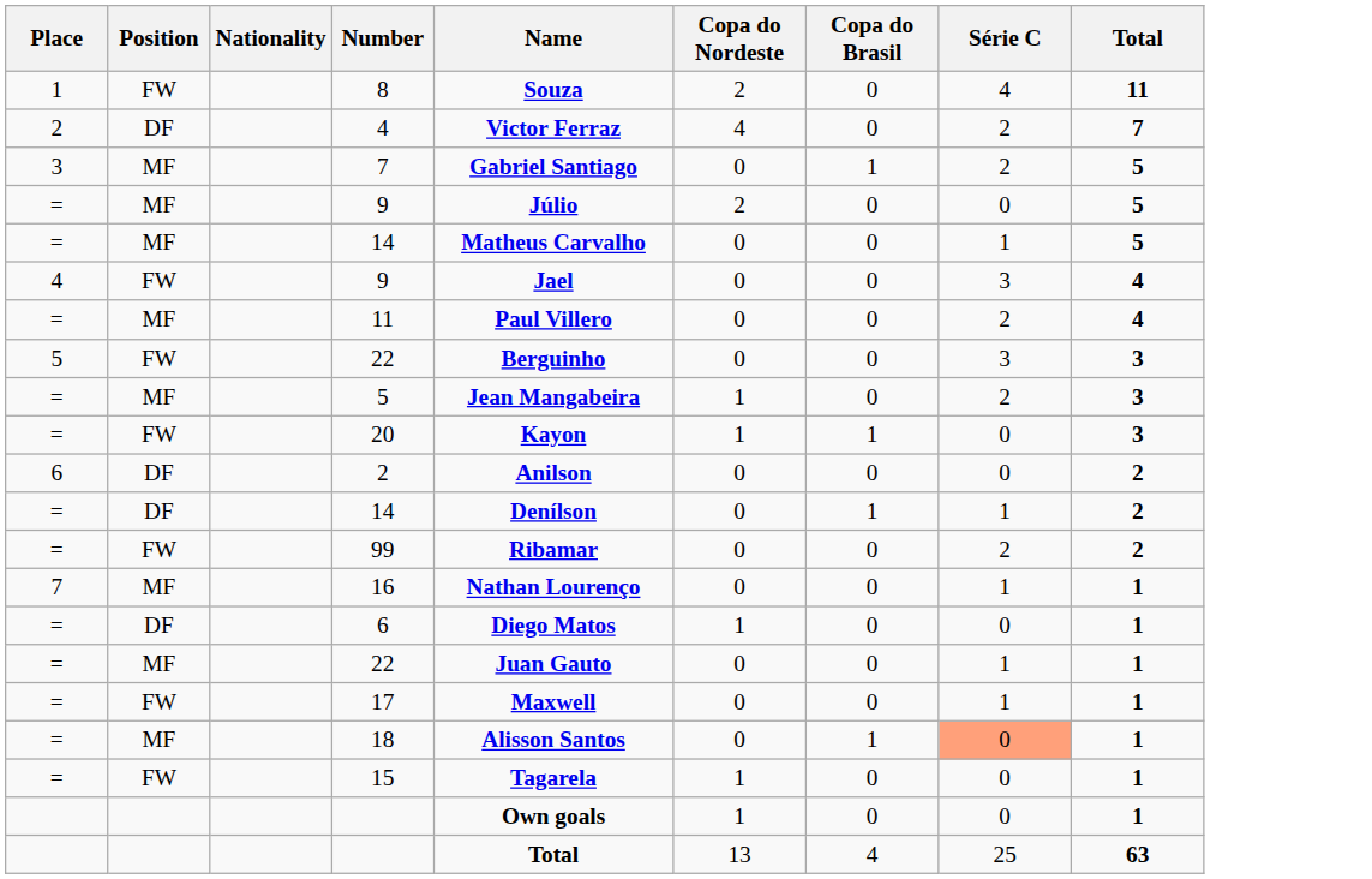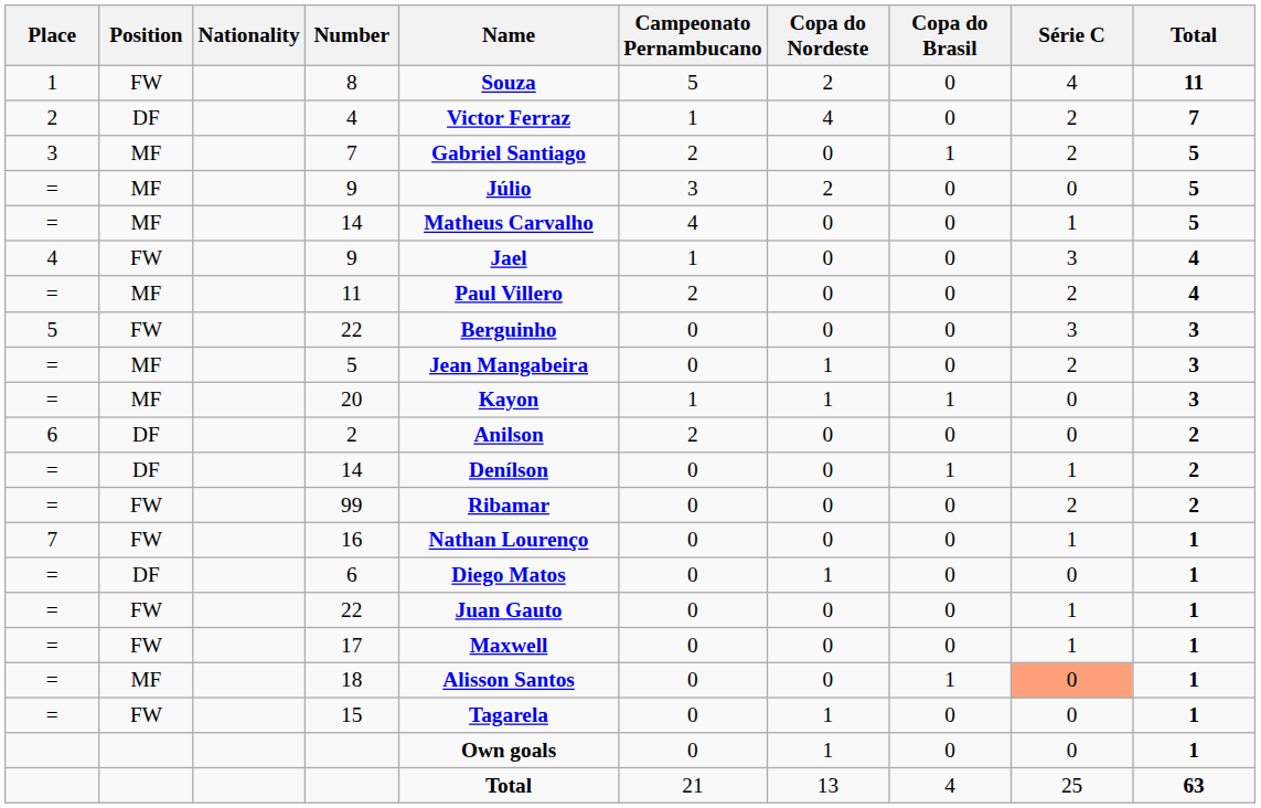+ column: Campeonato Pernambucano | 5 | 1 | 2 | 3 | 4 | 1 | 2 | 0 | 0 | 1 | 2 | 0 | 0 | 0 | 0 | 0 | 0 | 0 | 0 | 0 | 21
20 | Position: FW -> MF
16 | Position: MF -> FW
= / 22 | Position: MF -> FW
